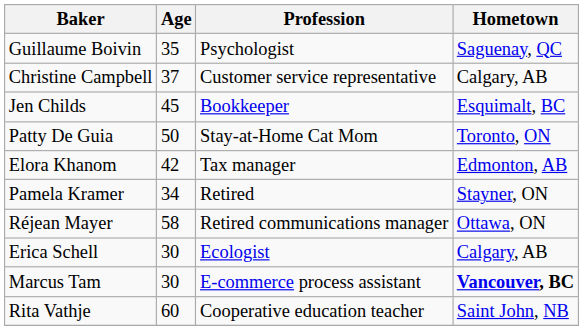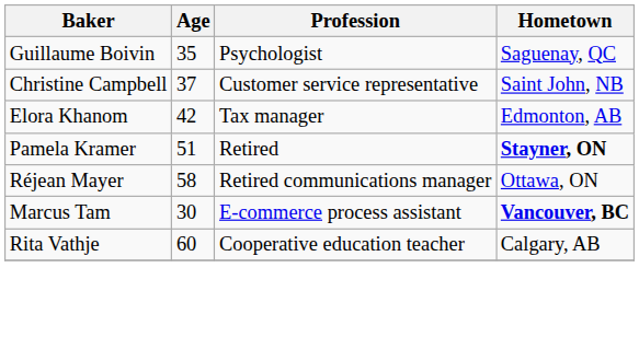Christine Campbell | Hometown: Calgary, AB -> Saint John, NB
- row: Jen Childs | 45 | Bookkeeper | Esquimalt, BC
- row: Patty De Guia | 50 | Stay-at-Home Cat Mom | Toronto, ON
Pamela Kramer | Age: 34 -> 51
Pamela Kramer | Hometown: normal -> bold
- row: Erica Schell | 30 | Ecologist | Calgary, AB
Rita Vathje | Hometown: Saint John, NB -> Calgary, AB
